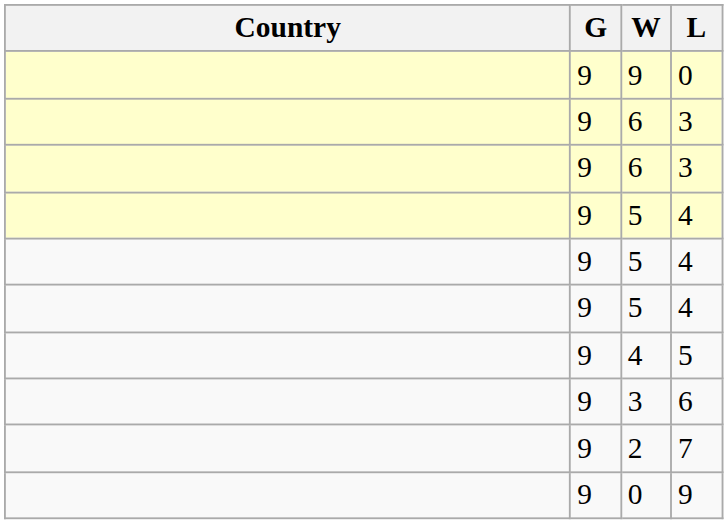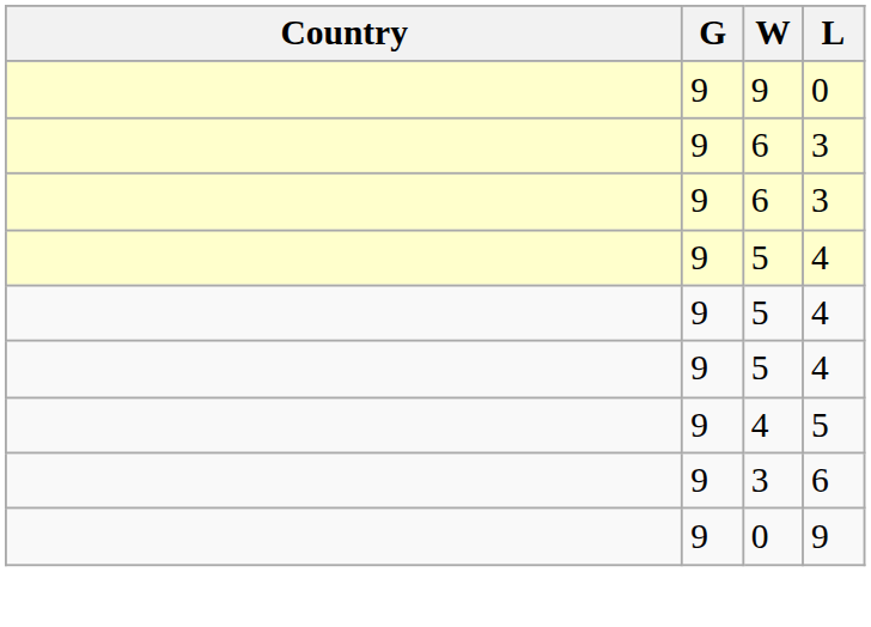- row: 9 | 2 | 7
